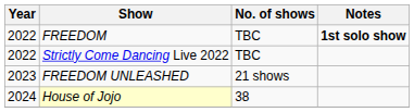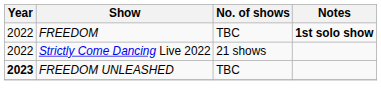Strictly Come Dancing Live 2022 | No. of shows: TBC -> 21 shows
FREEDOM UNLEASHED | Year: normal -> bold
FREEDOM UNLEASHED | No. of shows: 21 shows -> TBC
- row: 2024 | House of Jojo | 38
